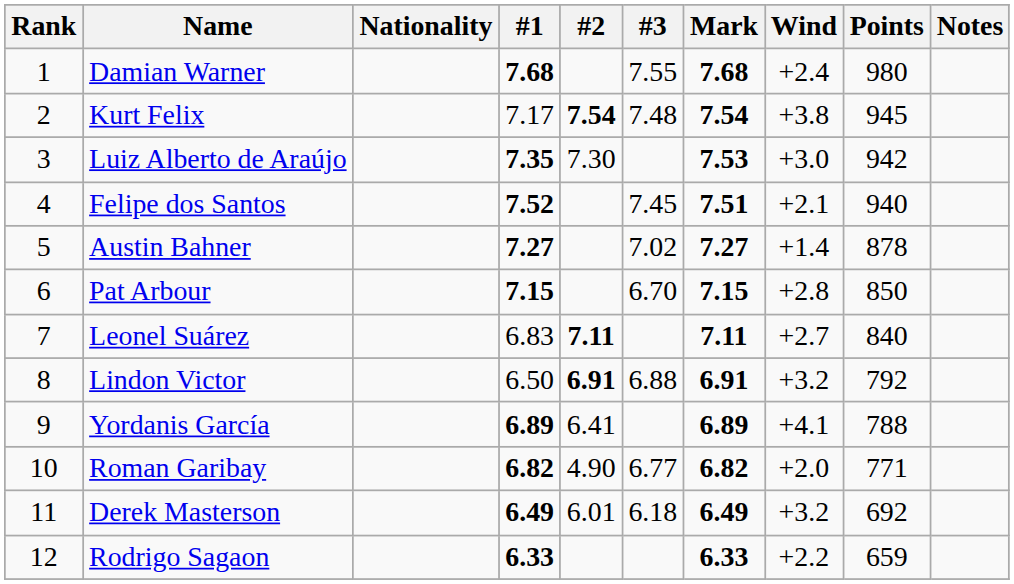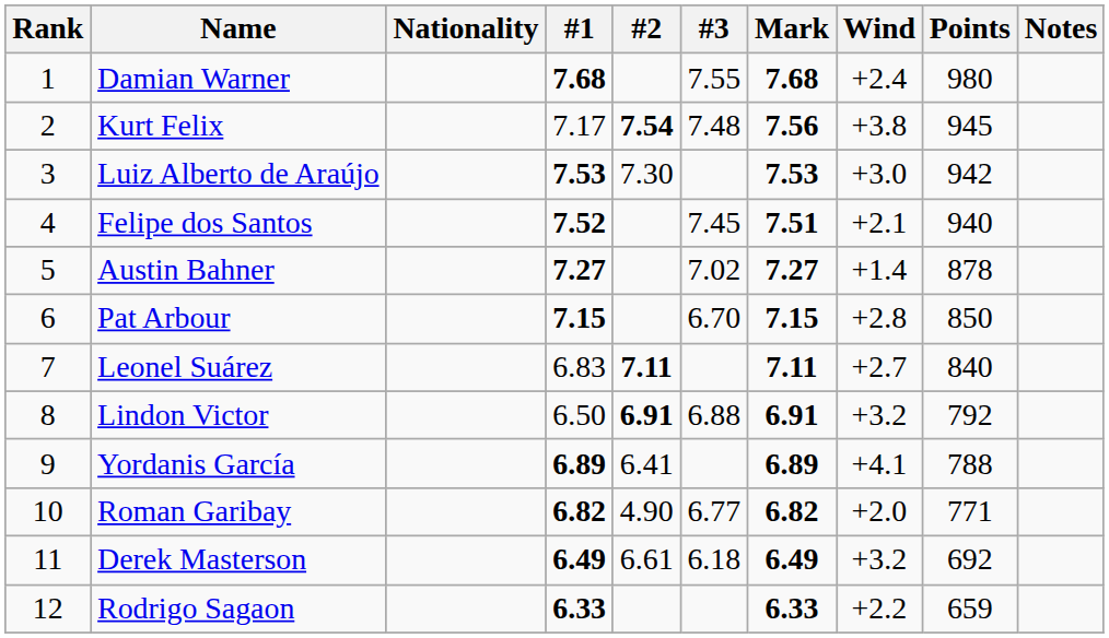Kurt Felix | Mark: 7.54 -> 7.56
Luiz Alberto de Araújo | #1: 7.35 -> 7.53
Derek Masterson | #2: 6.01 -> 6.61
